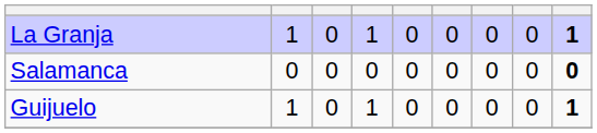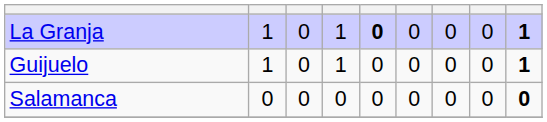La Granja | column 5: normal -> bold
rows swapped: Guijuelo <-> Salamanca
